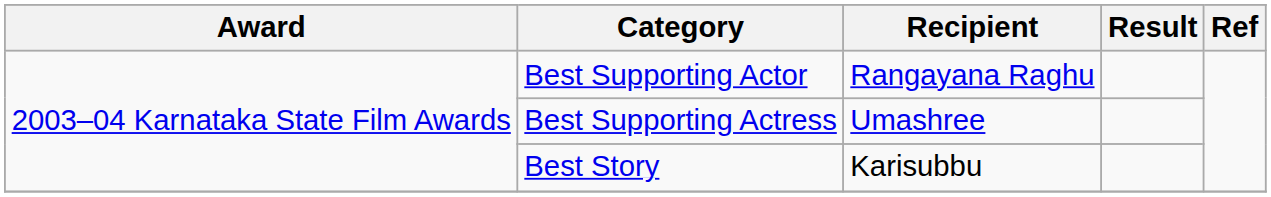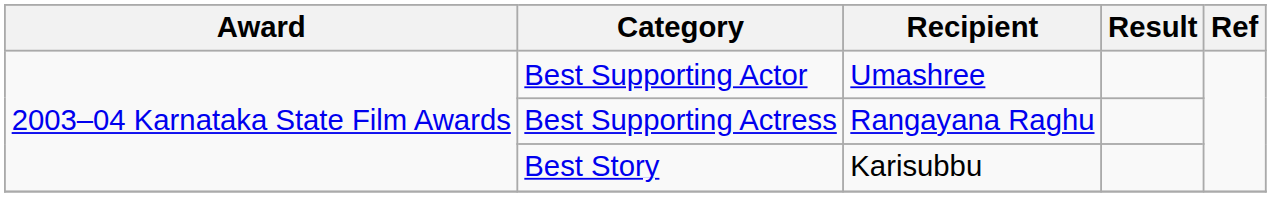Best Supporting Actor | Recipient: Rangayana Raghu -> Umashree
Best Supporting Actress | Recipient: Umashree -> Rangayana Raghu
